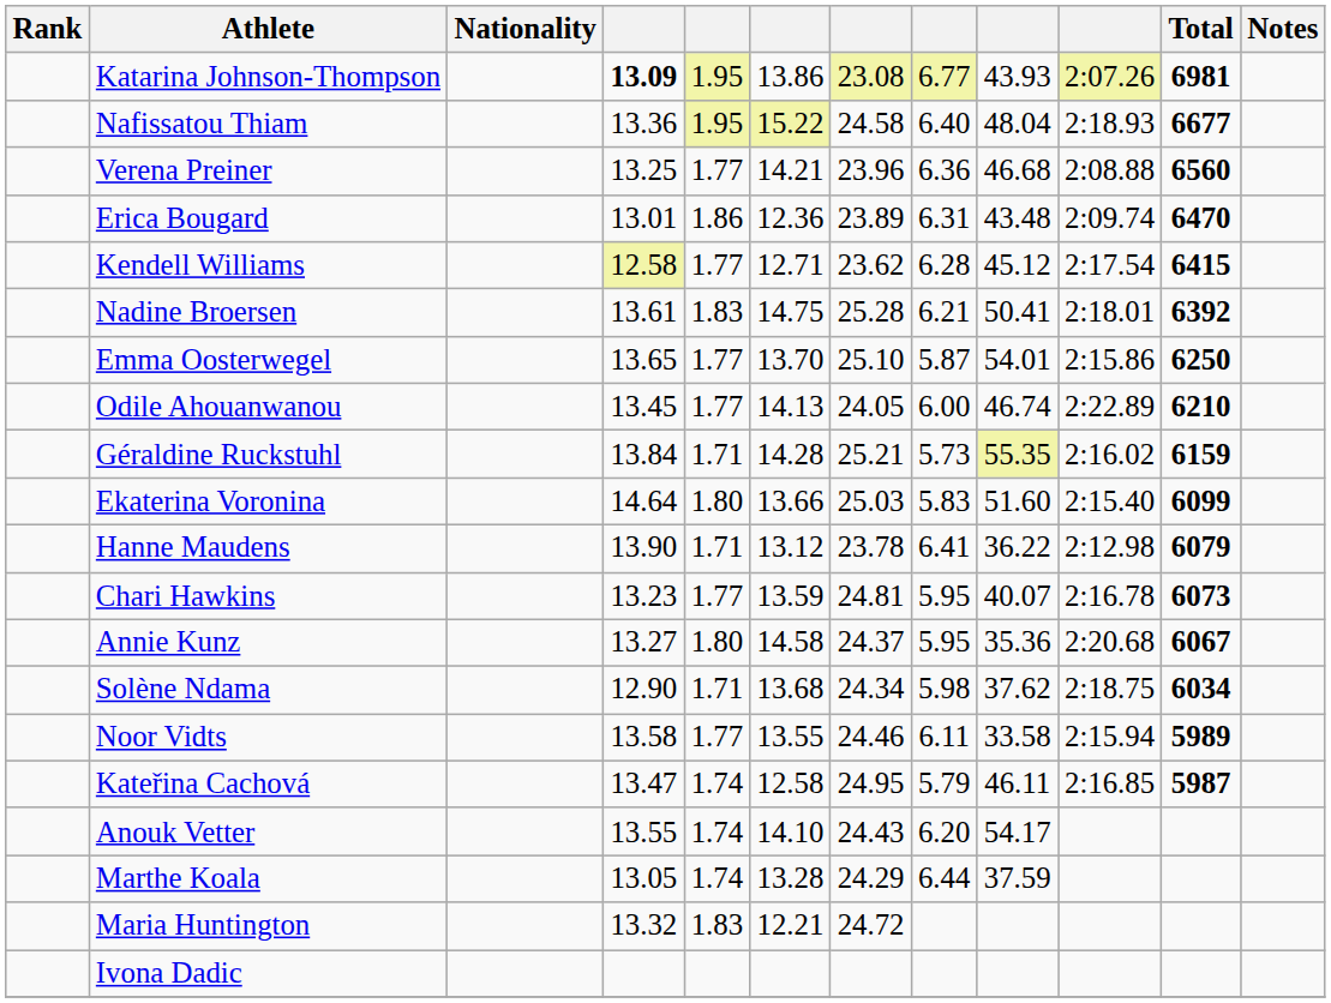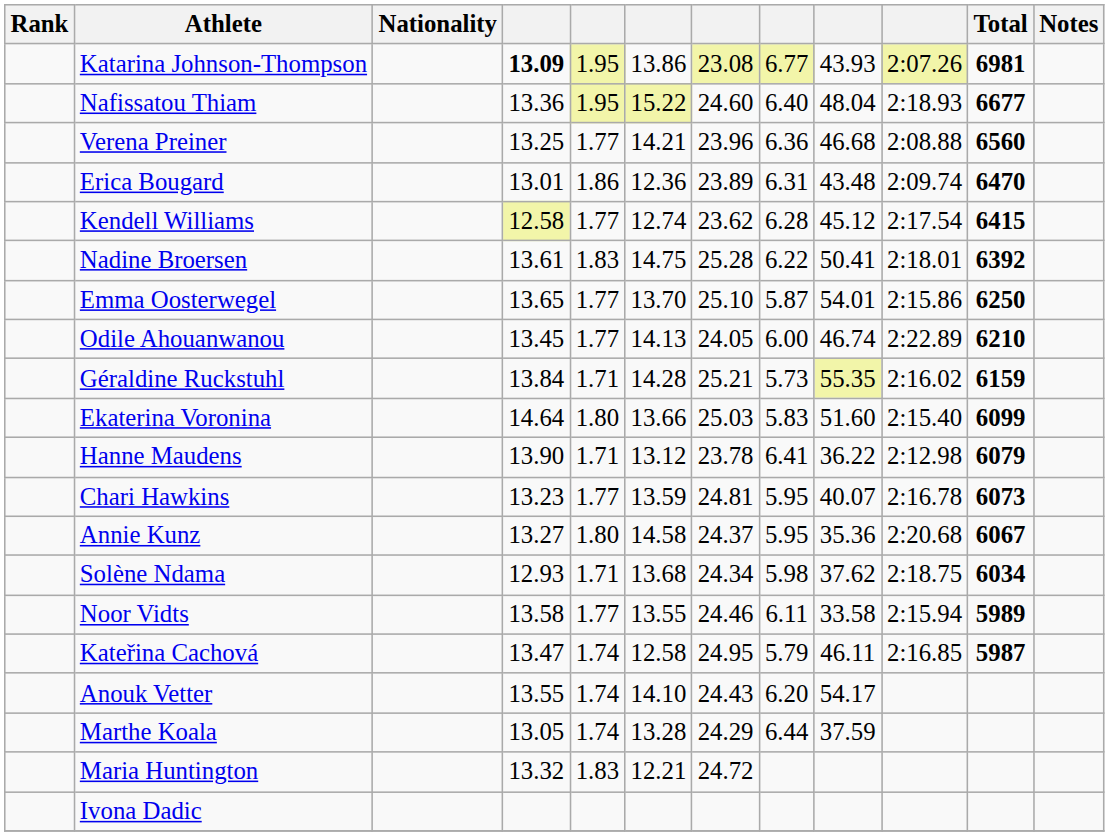Nafissatou Thiam | column 7: 24.58 -> 24.60
Kendell Williams | column 6: 12.71 -> 12.74
Nadine Broersen | column 8: 6.21 -> 6.22
Solène Ndama | column 4: 12.90 -> 12.93
